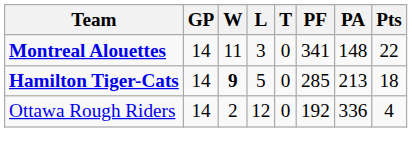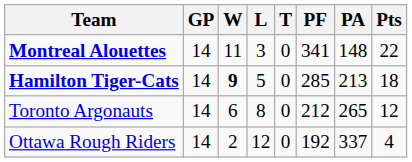+ row: Toronto Argonauts | 14 | 6 | 8 | 0 | 212 | 265 | 12
Ottawa Rough Riders | PA: 336 -> 337
